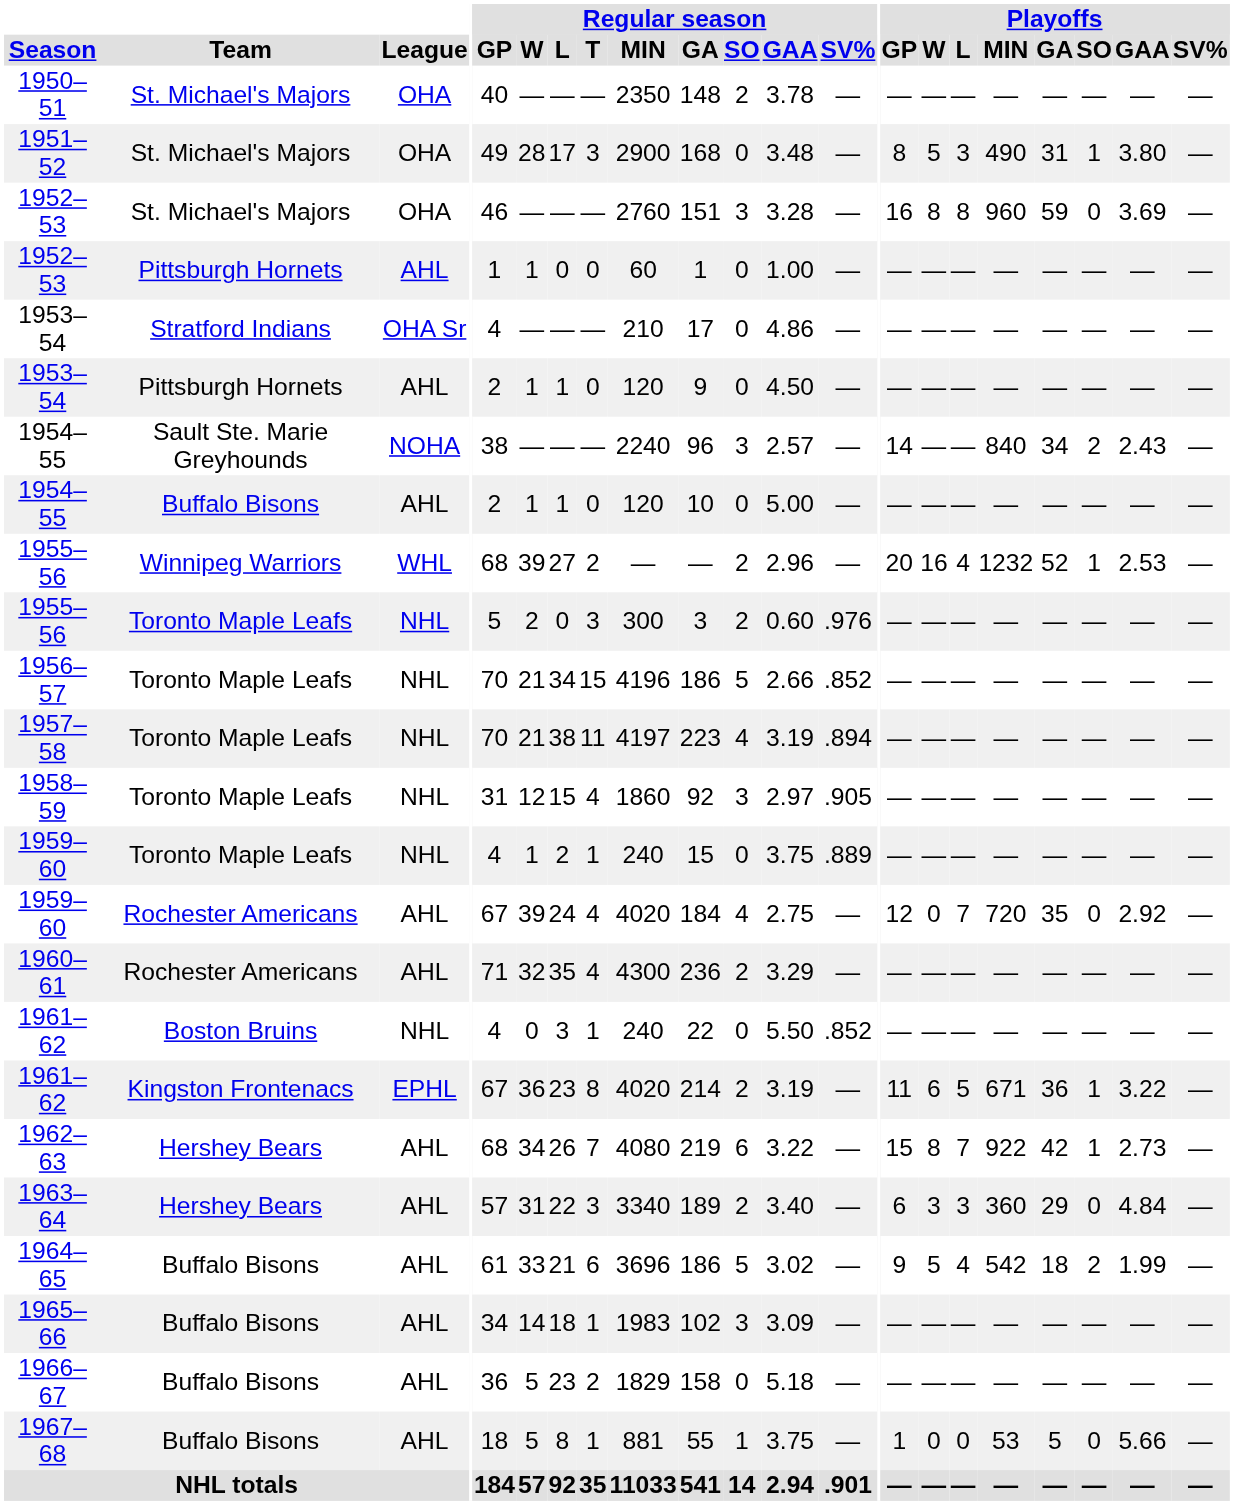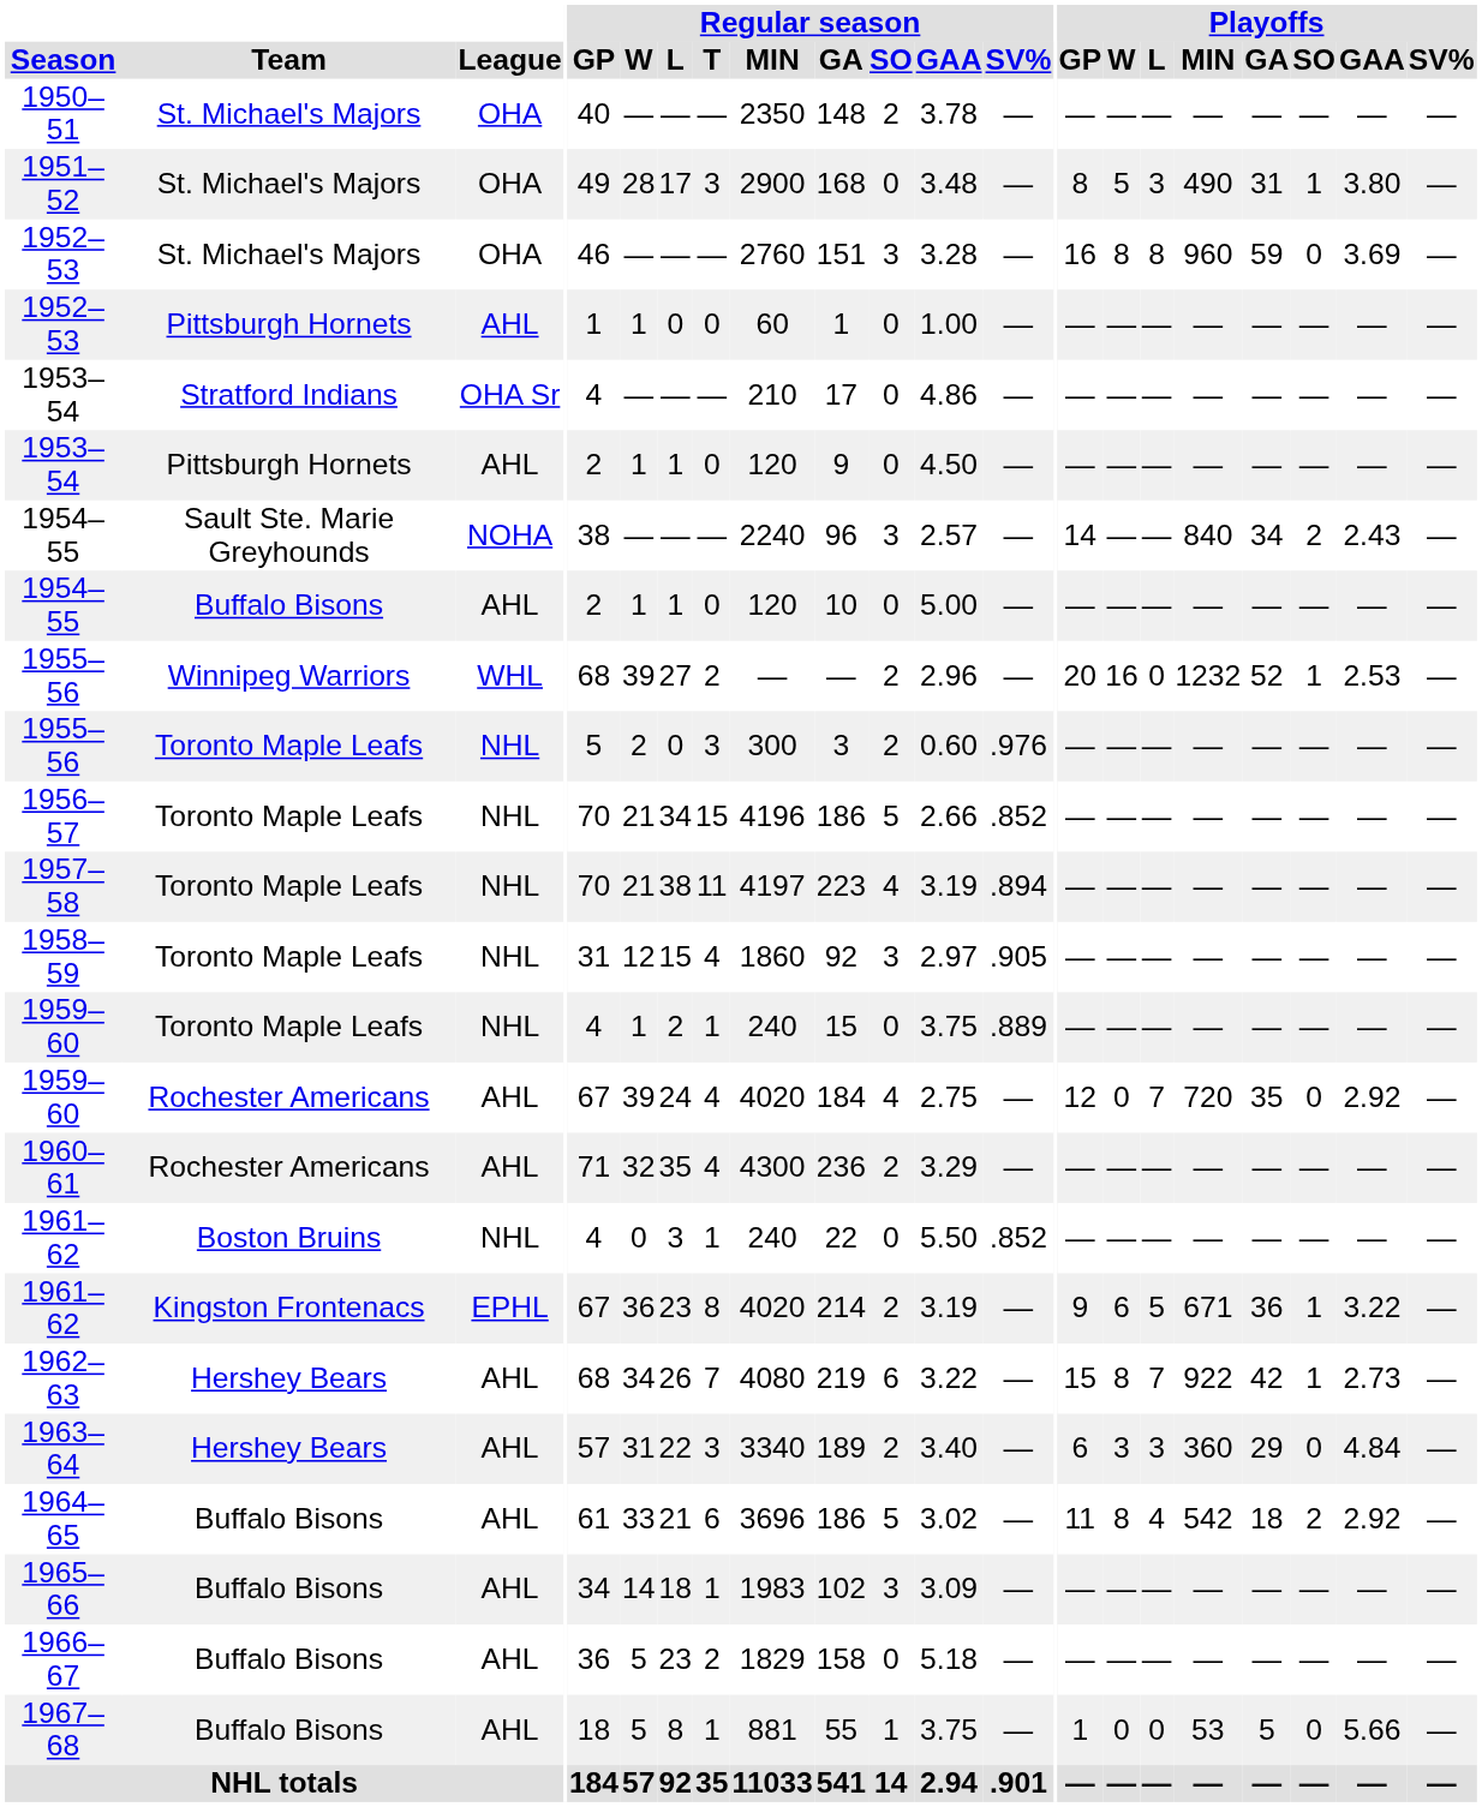1955–56 / Winnipeg Warriors | Playoffs / L: 4 -> 0
1961–62 / Kingston Frontenacs | Playoffs / GP: 11 -> 9
1964–65 | Playoffs / GP: 9 -> 11
1964–65 | Playoffs / W: 5 -> 8
1964–65 | Playoffs / GAA: 1.99 -> 2.92
